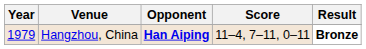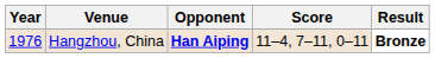Hangzhou, China | Year: 1979 -> 1976
